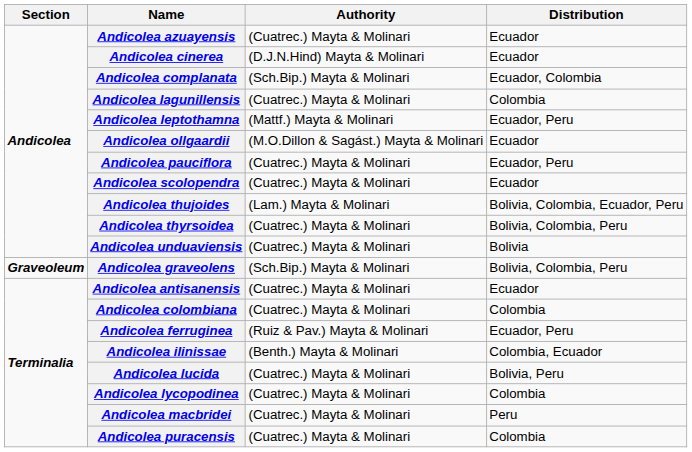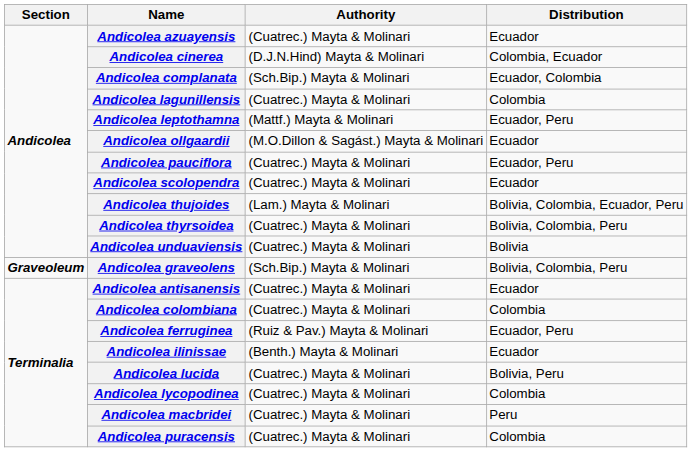Andicolea cinerea | Distribution: Ecuador -> Colombia, Ecuador
Andicolea ilinissae | Distribution: Colombia, Ecuador -> Ecuador
